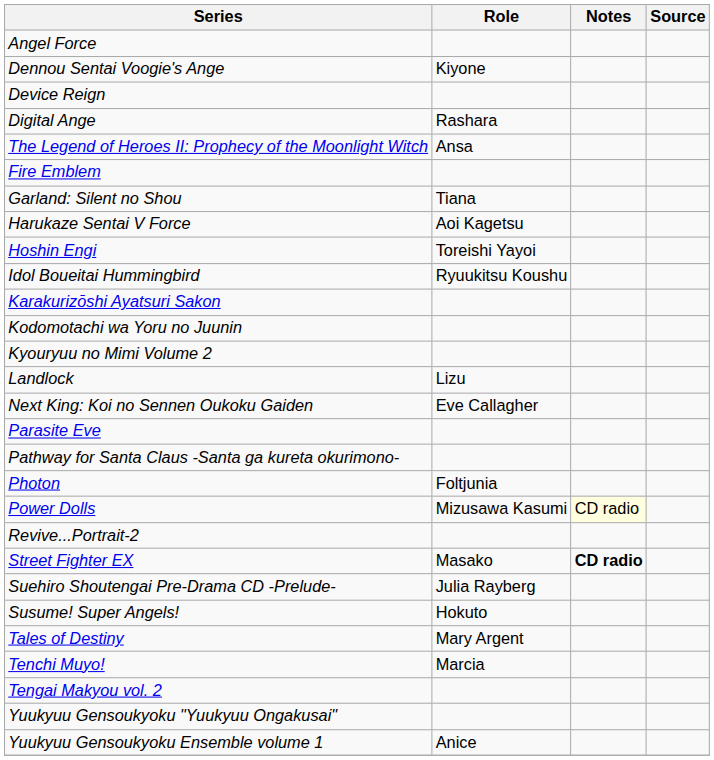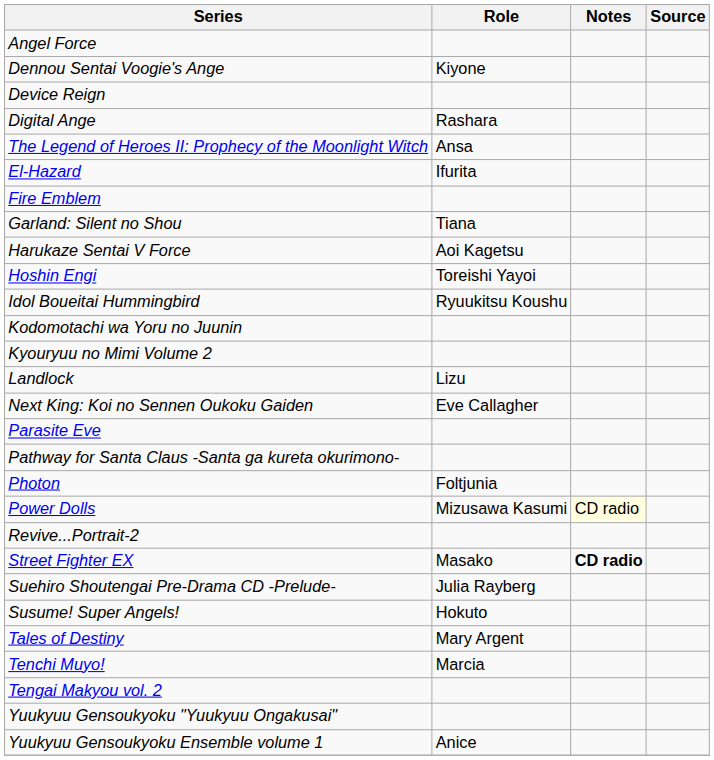+ row: El-Hazard | Ifurita
- row: Karakurizōshi Ayatsuri Sakon
